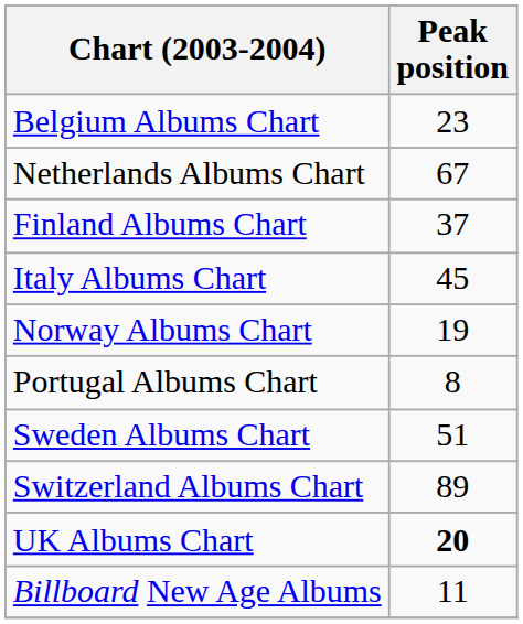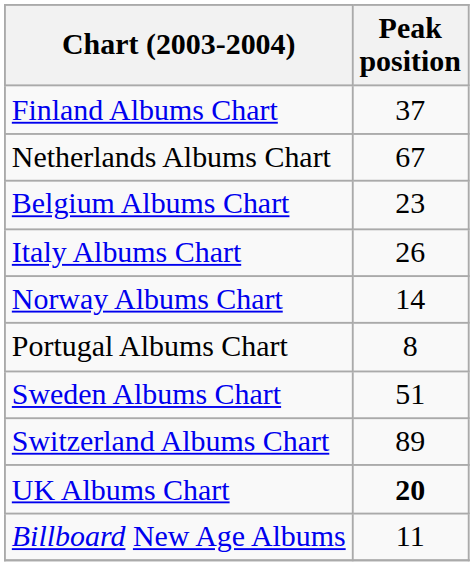rows swapped: Belgium Albums Chart <-> Finland Albums Chart
Italy Albums Chart | Peak position: 45 -> 26
Norway Albums Chart | Peak position: 19 -> 14
